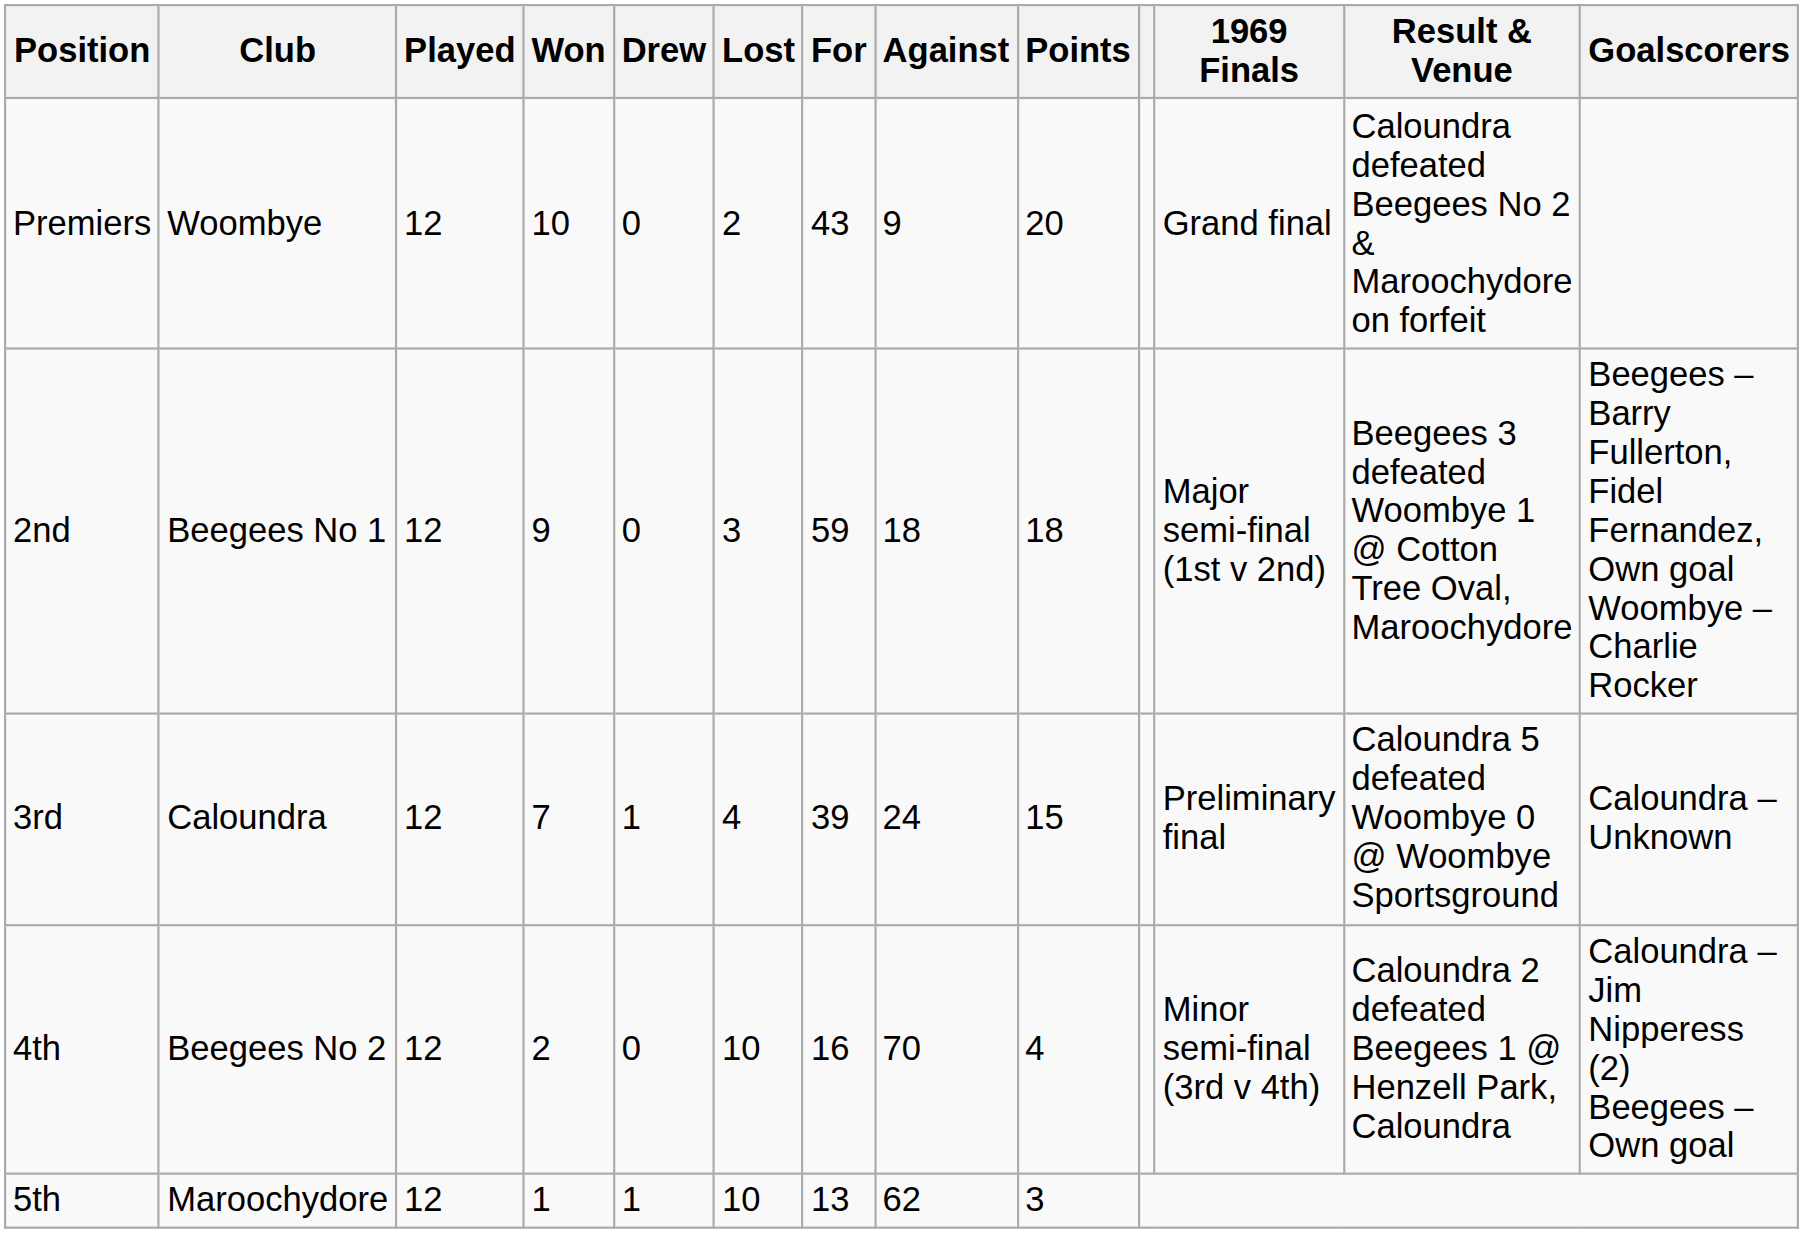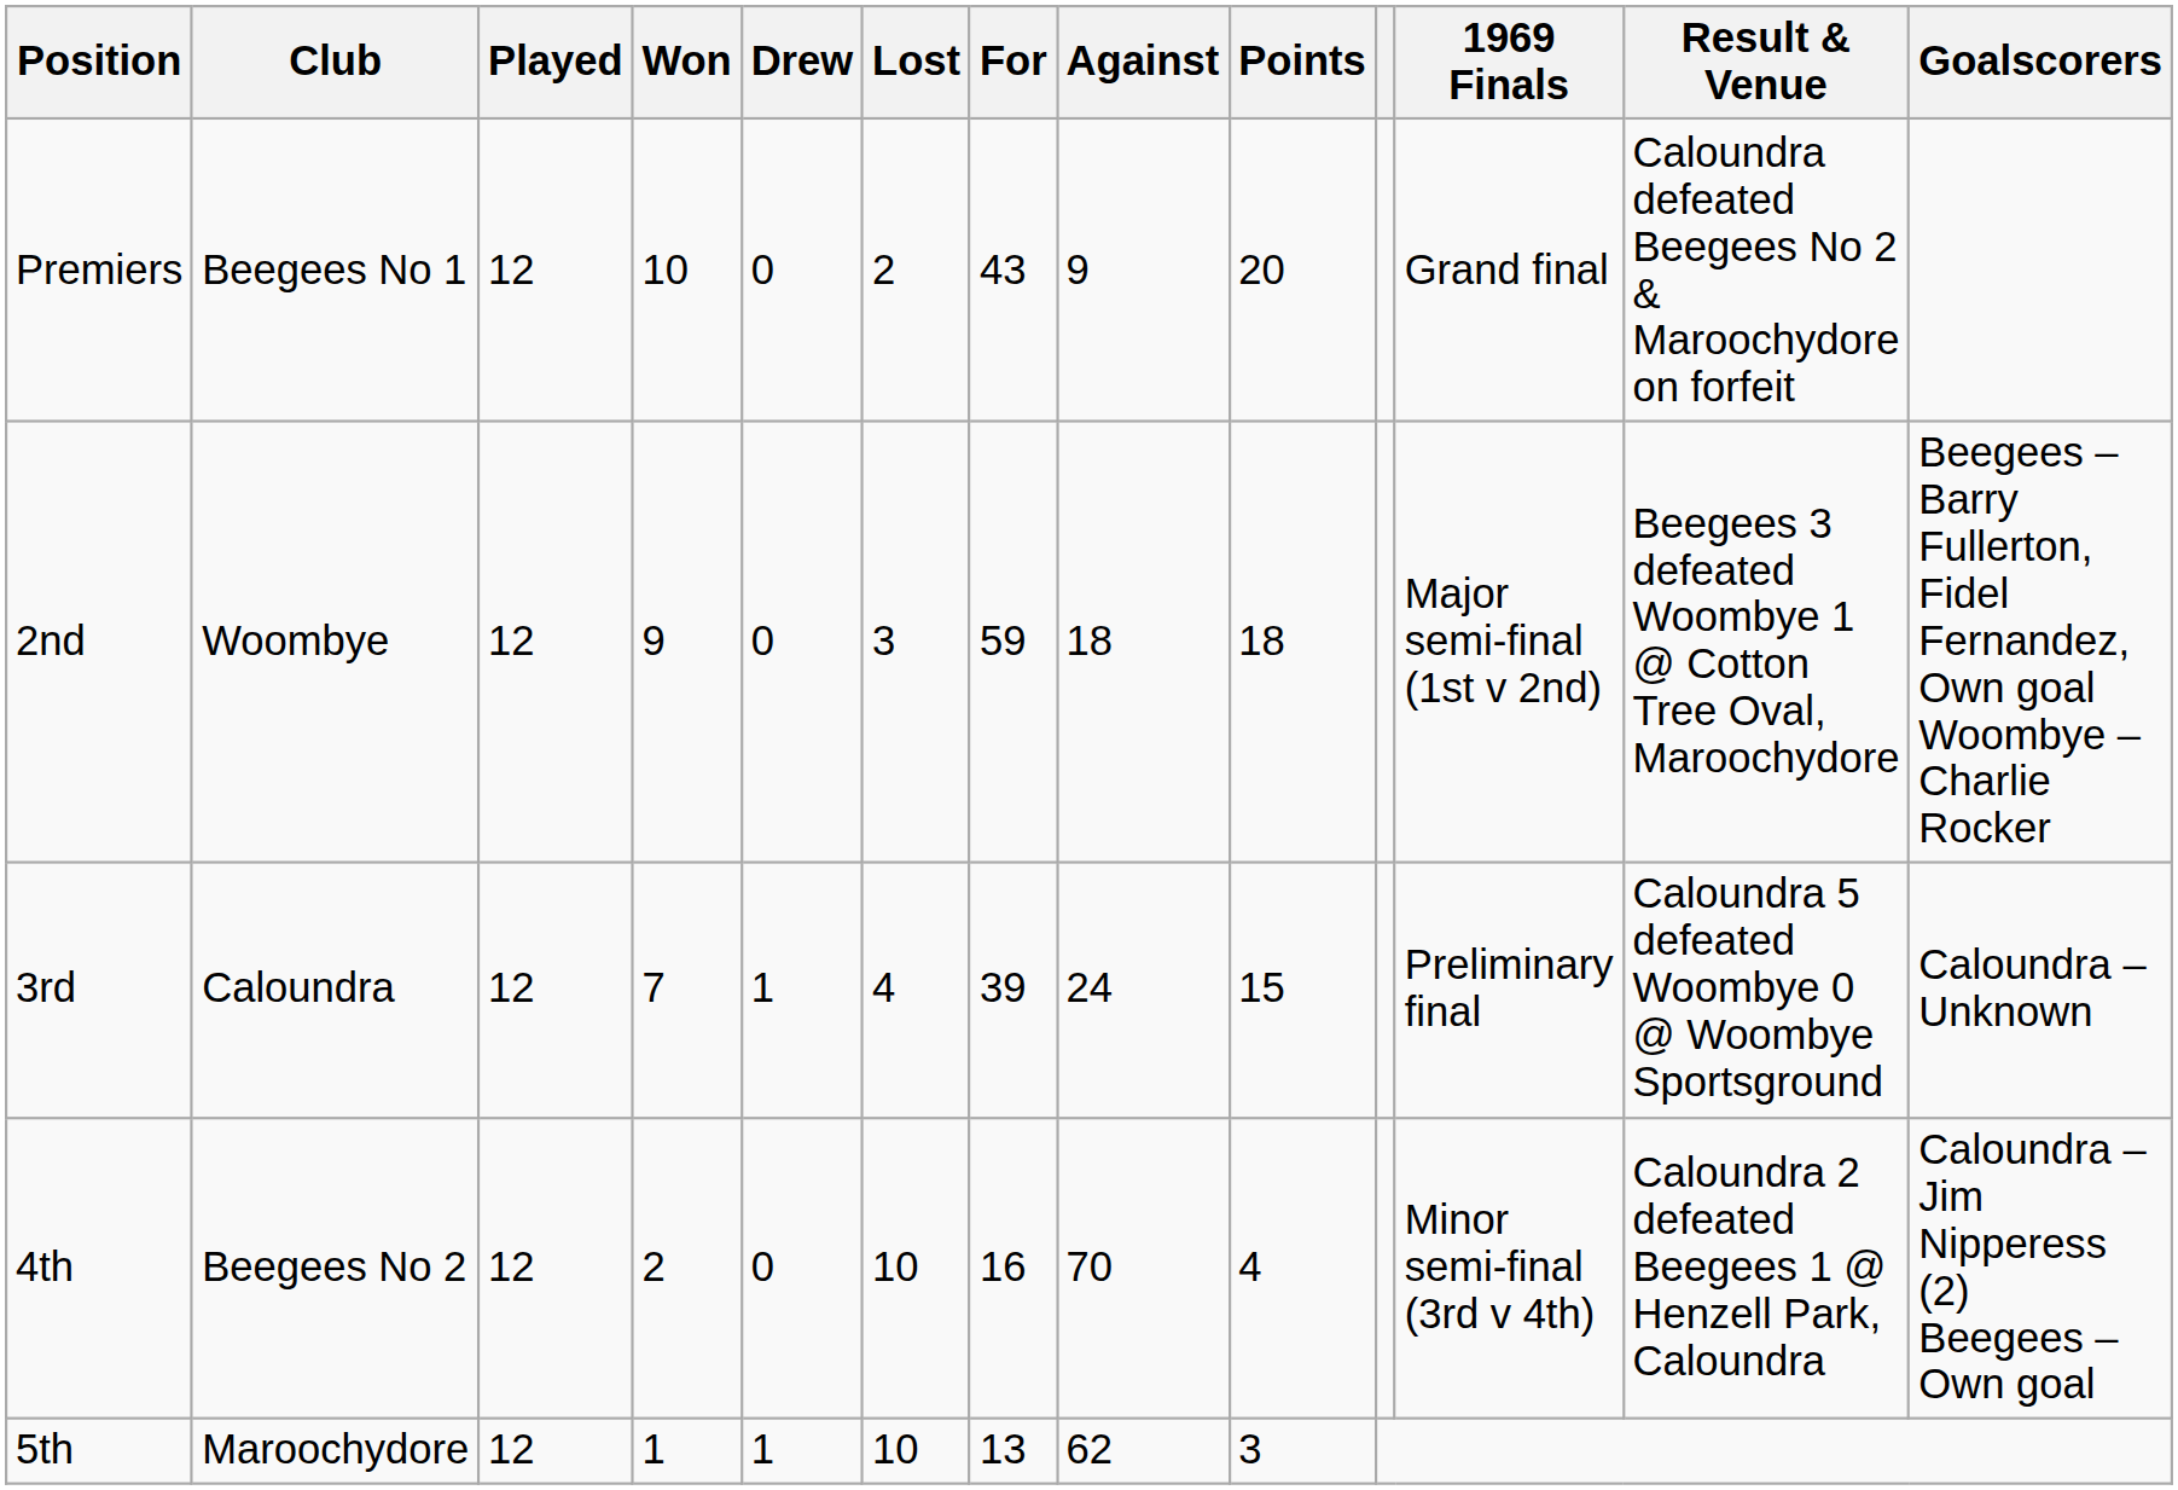Premiers | Club: Woombye -> Beegees No 1
2nd | Club: Beegees No 1 -> Woombye
